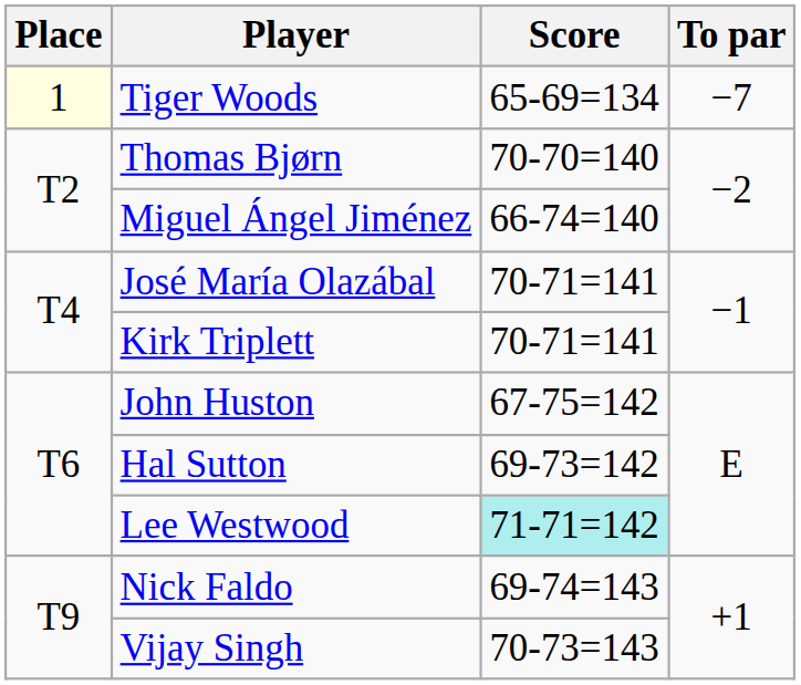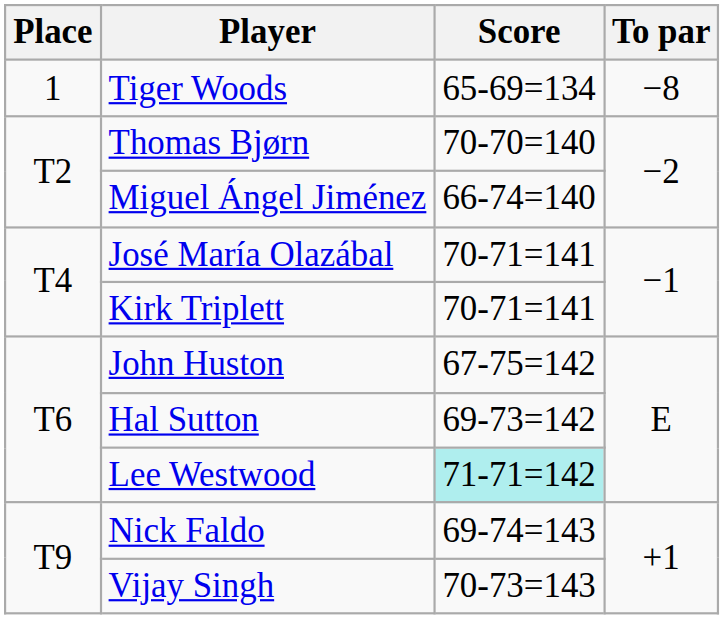Tiger Woods | Place: lightyellow background -> no background
Tiger Woods | To par: −7 -> −8
